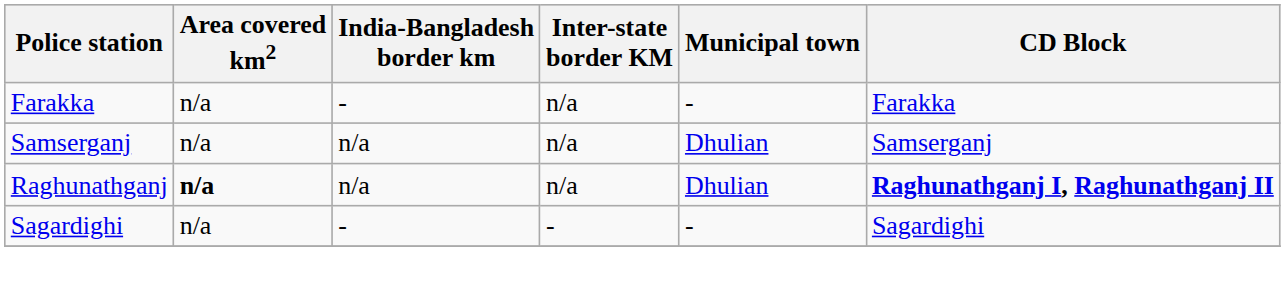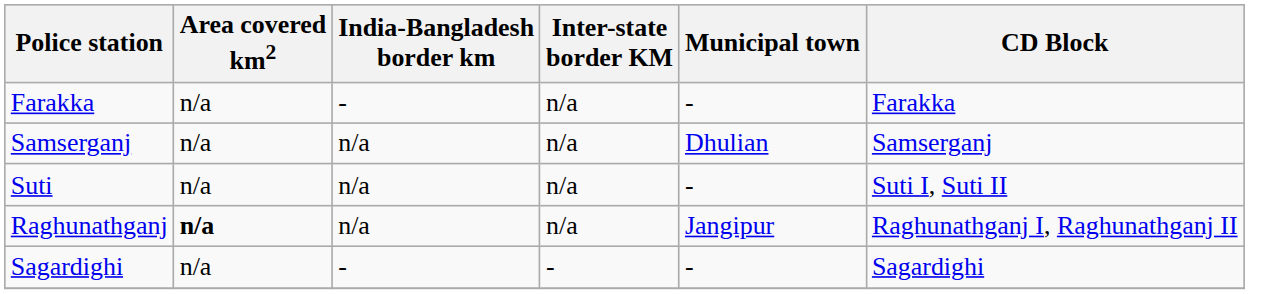+ row: Suti | n/a | n/a | n/a | - | Suti I, Suti II
Raghunathganj | Municipal town: Dhulian -> Jangipur
Raghunathganj | CD Block: bold -> normal
